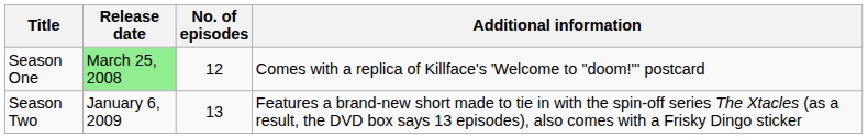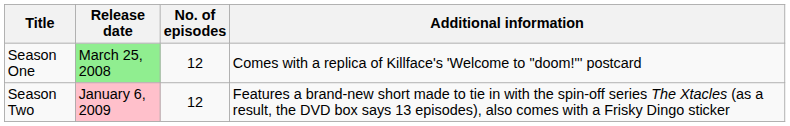Season Two | Release date: no background -> pink background
Season Two | No. of episodes: 13 -> 12
